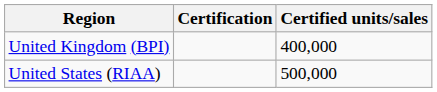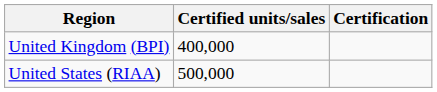columns swapped: Certification <-> Certified units/sales
